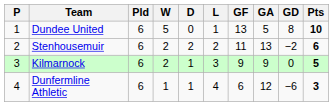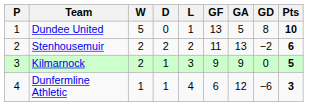- column: Pld | 6 | 6 | 6 | 6
